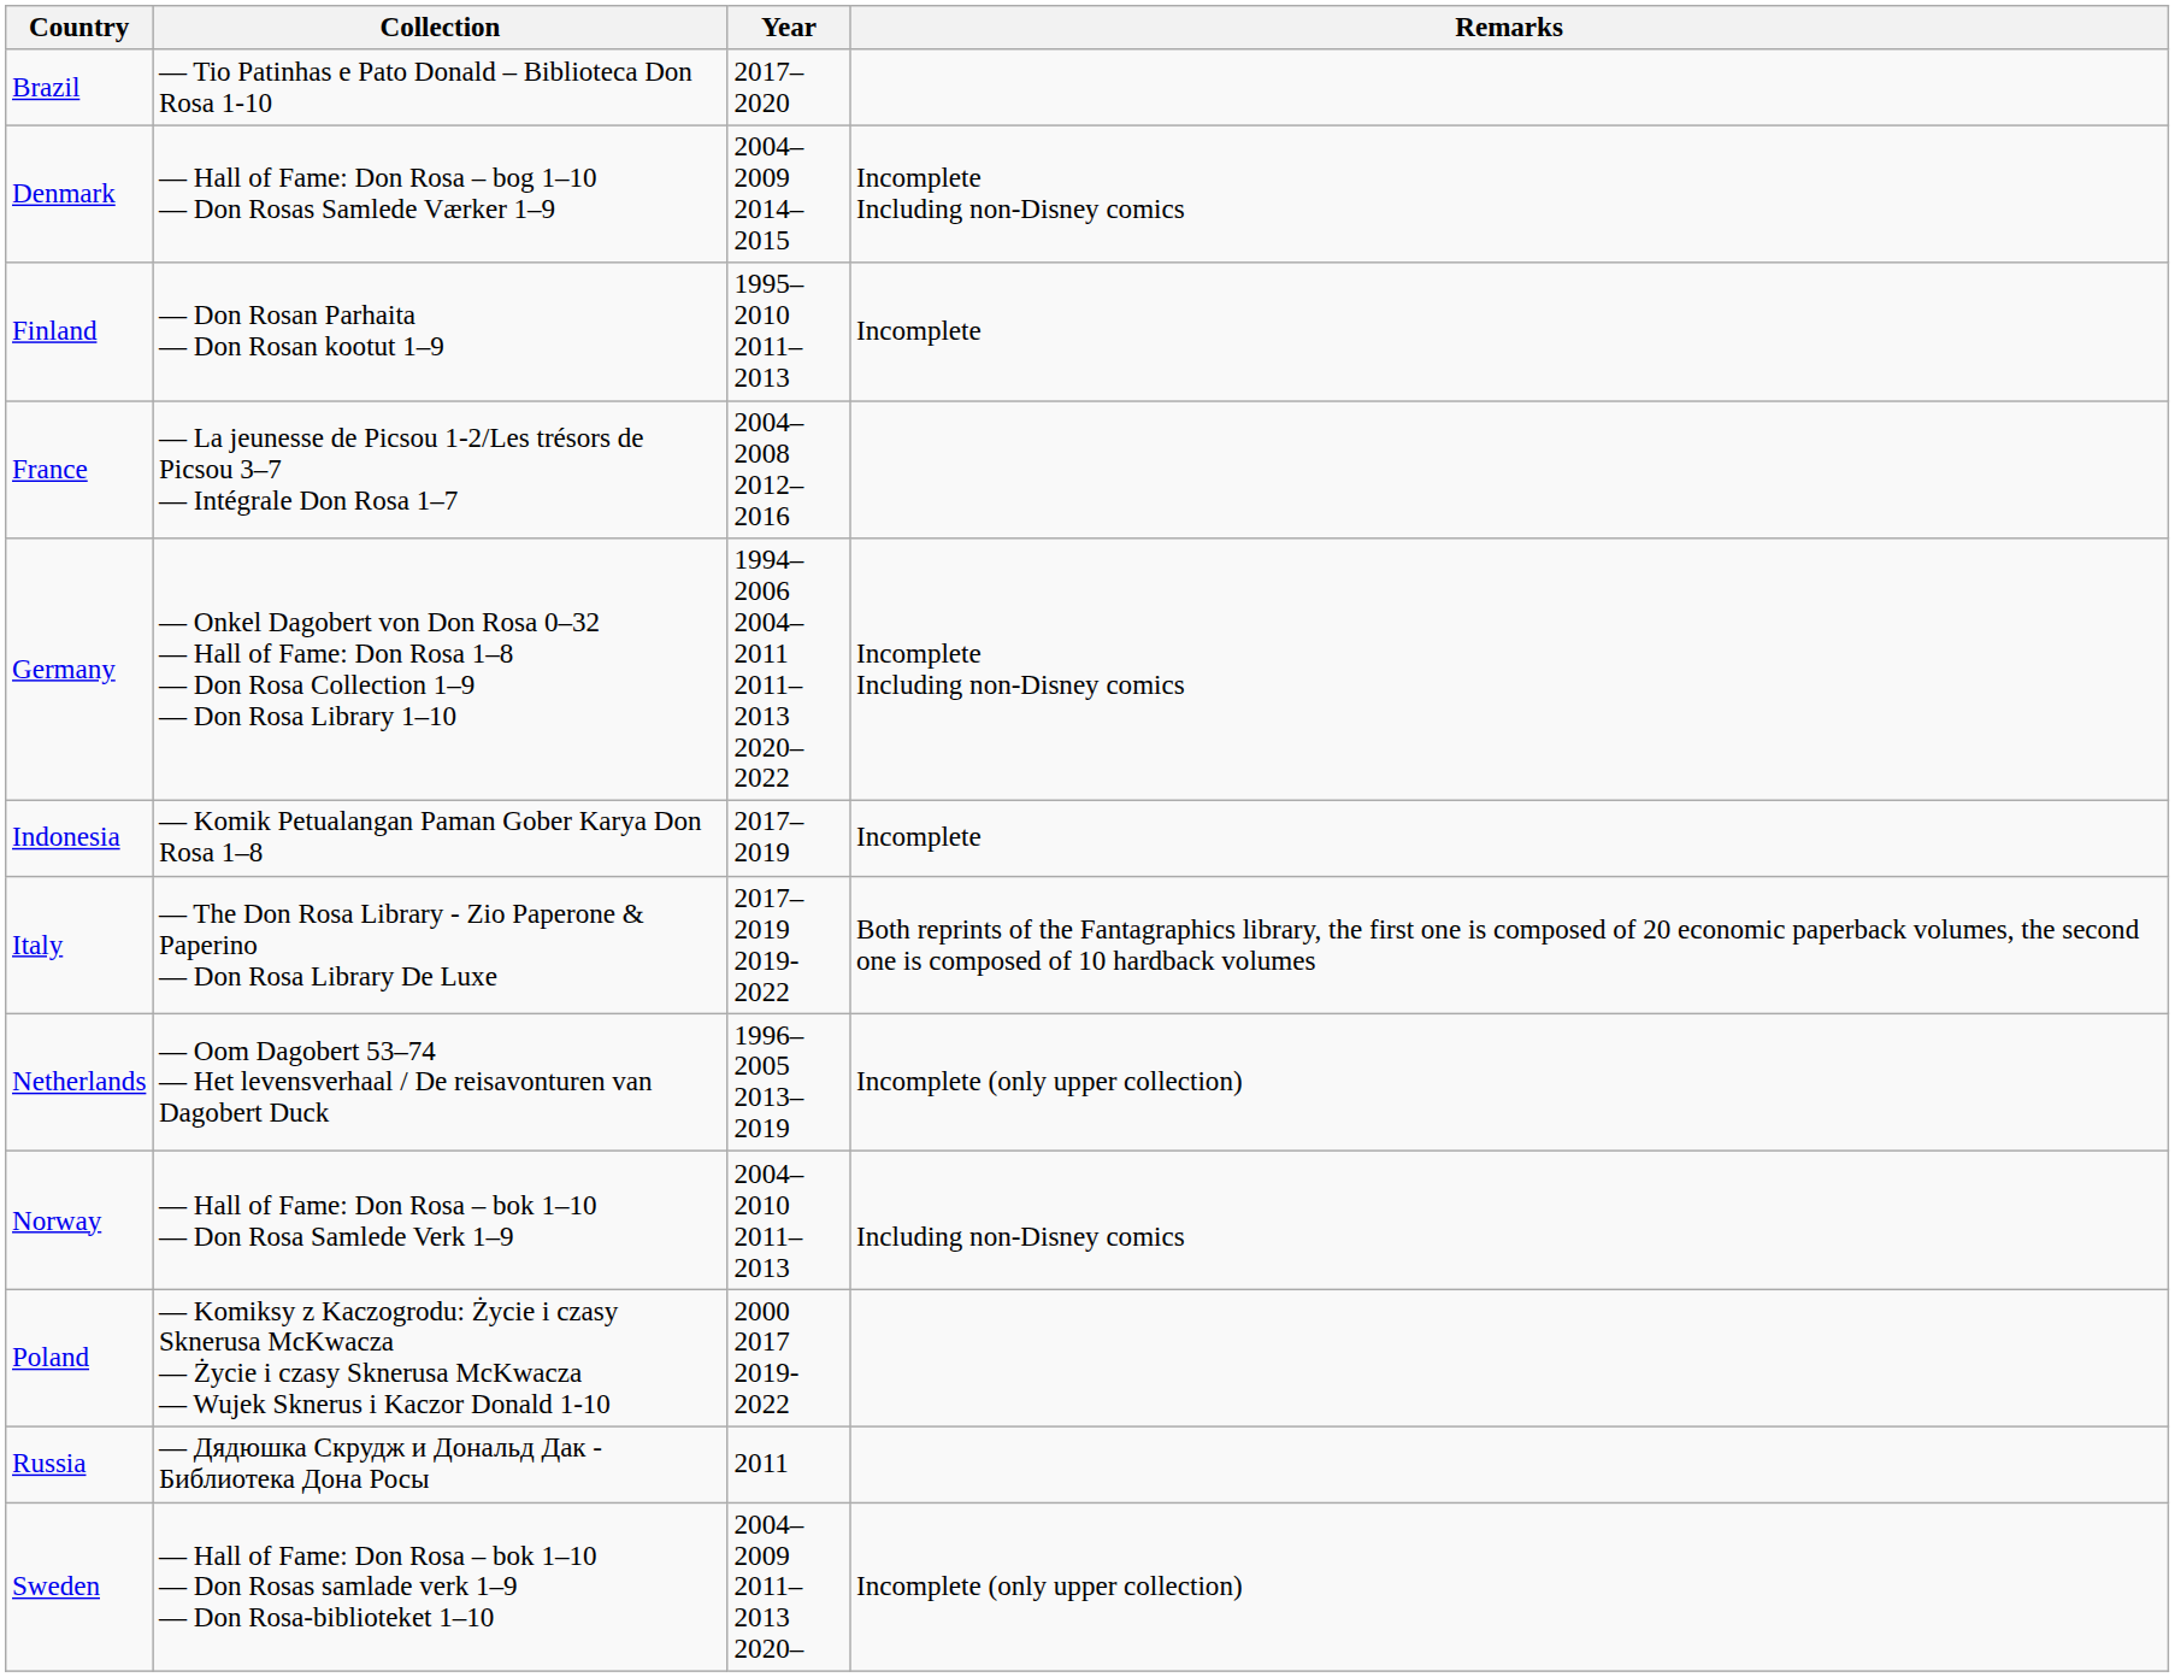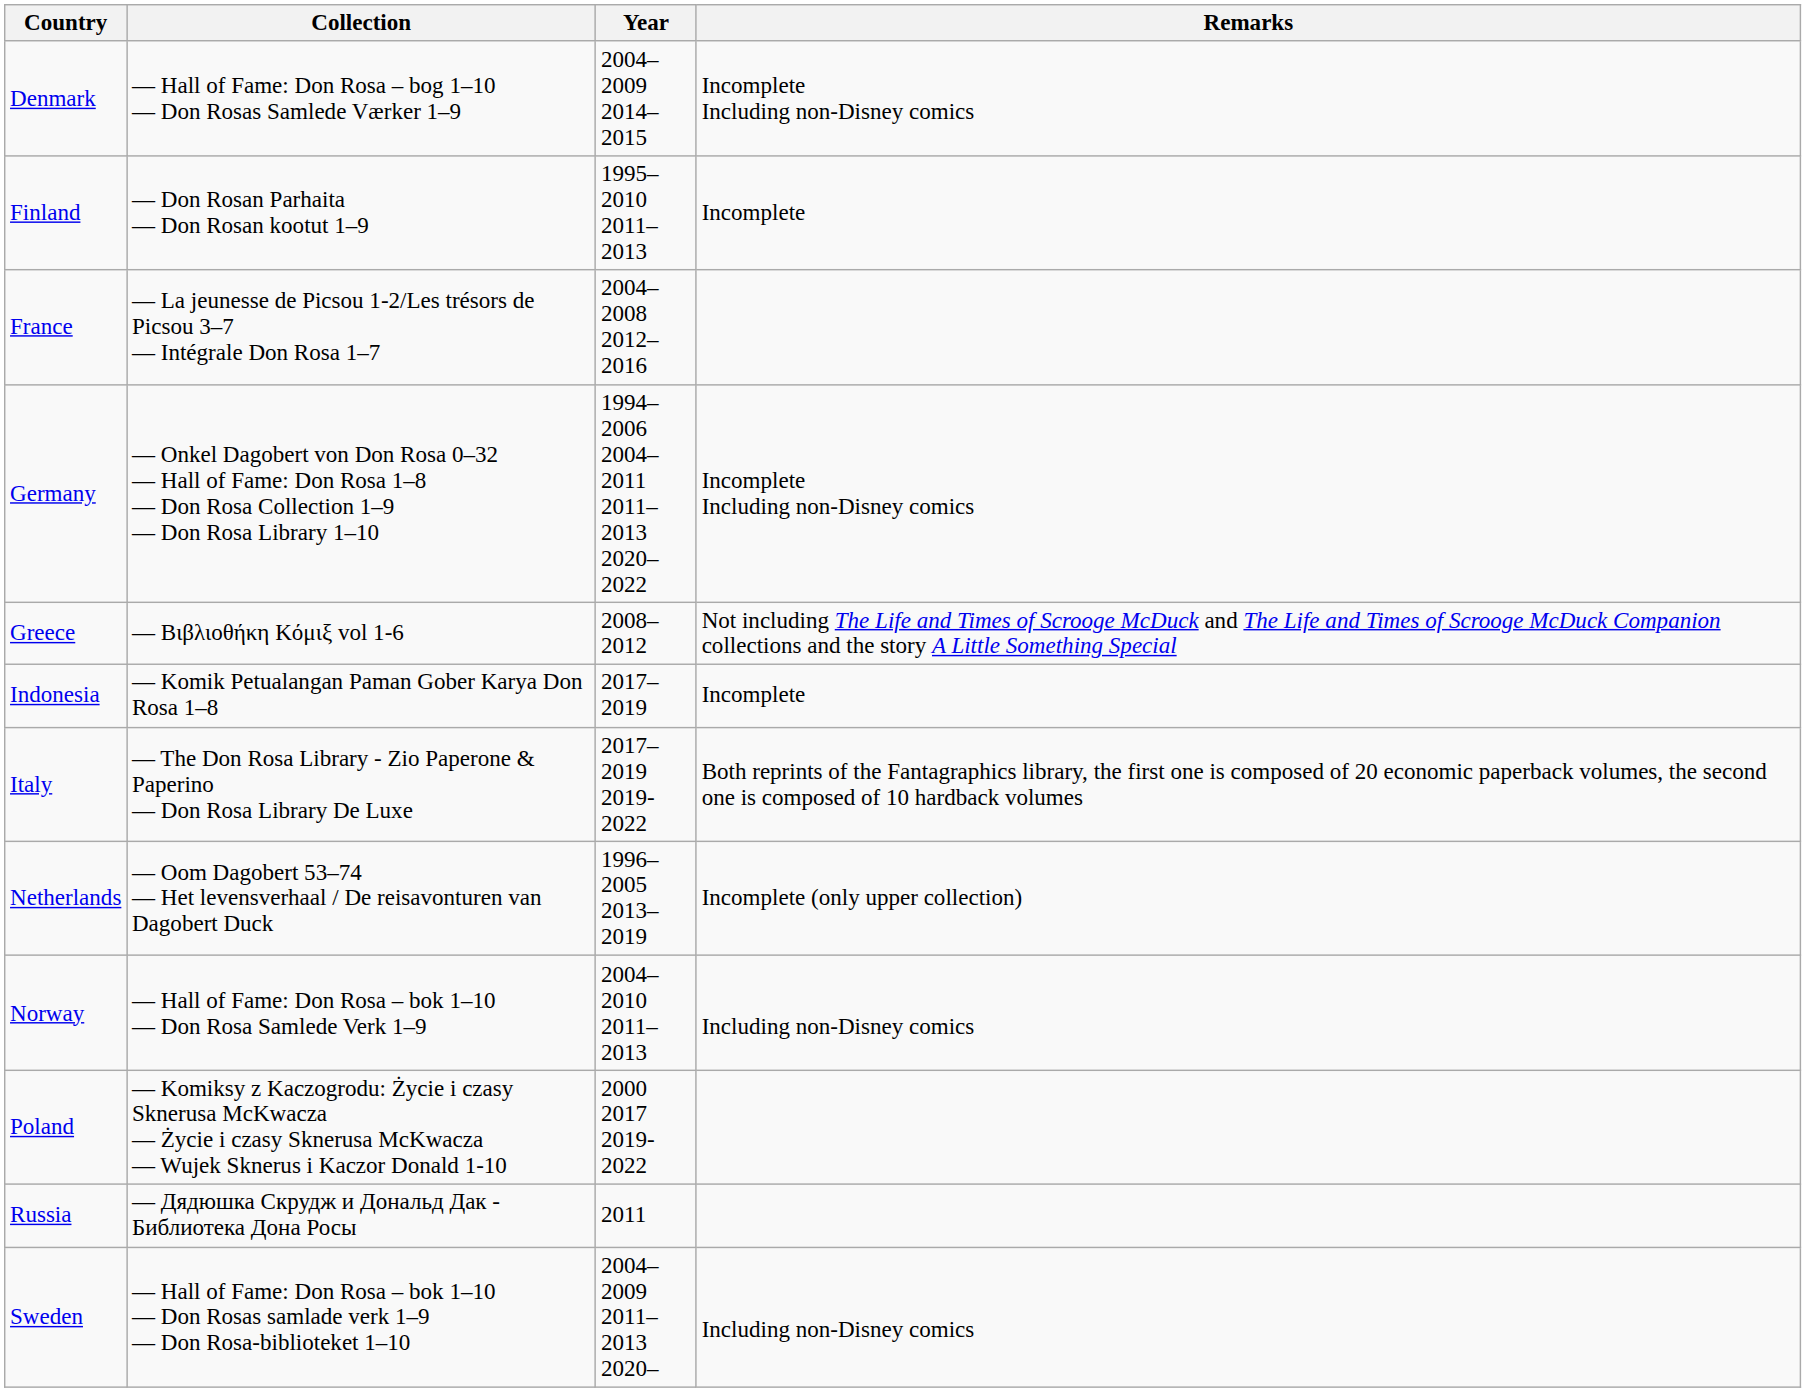- row: Brazil | — Tio Patinhas e Pato Donald – Biblioteca Don Rosa 1-10 | 2017–2020
+ row: Greece | — Βιβλιοθήκη Κόμιξ vol 1-6 | 2008–2012 | Not including The Life and Times of Scrooge McDuck and The Life and Times of Scrooge McDuck Companion collections and the story A Little Something Special
Sweden | Remarks: Incomplete (only upper collection) -> Including non-Disney comics
